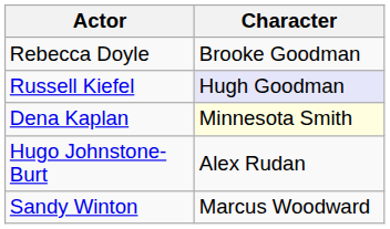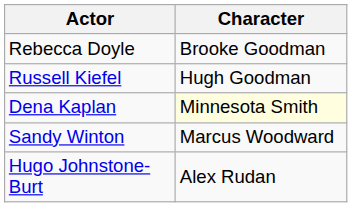Russell Kiefel | Character: lavender background -> no background
rows swapped: Sandy Winton <-> Hugo Johnstone-Burt
